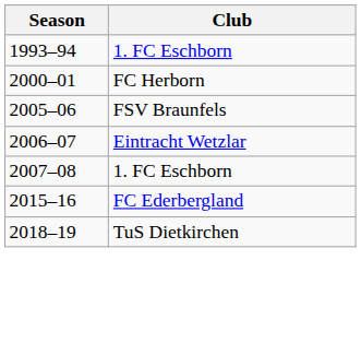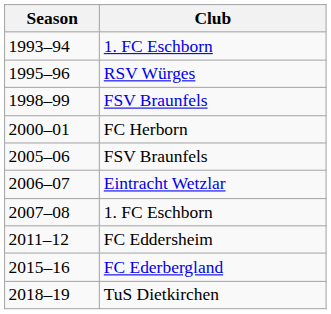+ row: 1995–96 | RSV Würges
+ row: 1998–99 | FSV Braunfels
+ row: 2011–12 | FC Eddersheim
